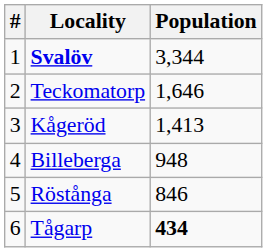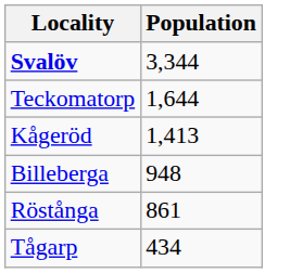- column: # | 1 | 2 | 3 | 4 | 5 | 6
Teckomatorp | Population: 1,646 -> 1,644
Röstånga | Population: 846 -> 861
Tågarp | Population: bold -> normal
